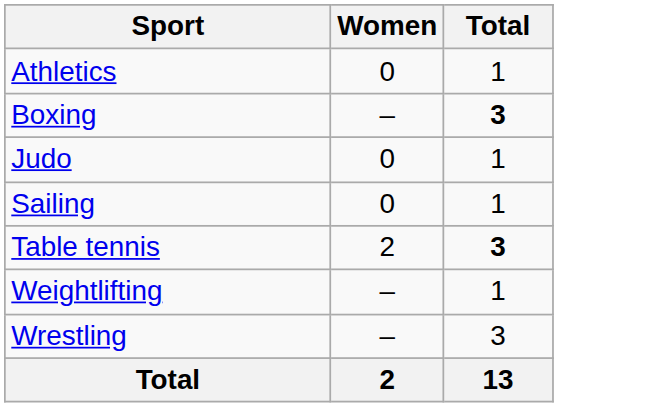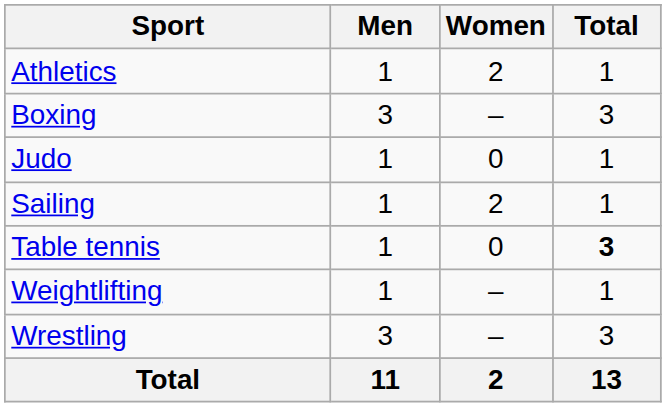+ column: Men | 1 | 3 | 1 | 1 | 1 | 1 | 3 | 11
Athletics | Women: 0 -> 2
Boxing | Total: bold -> normal
Sailing | Women: 0 -> 2
Table tennis | Women: 2 -> 0
